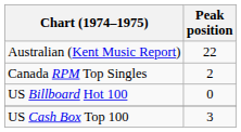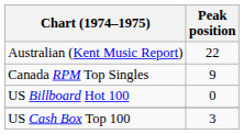Canada RPM Top Singles | Peak position: 2 -> 9
